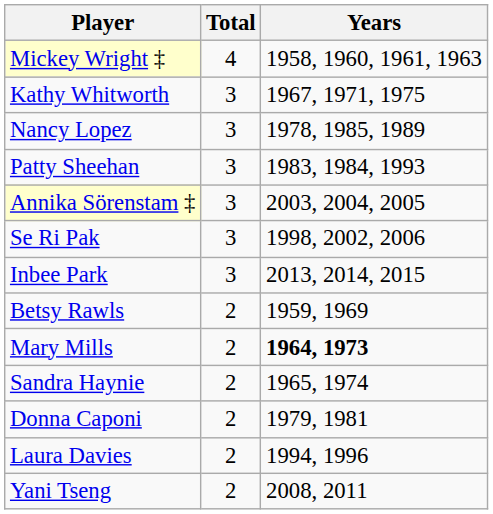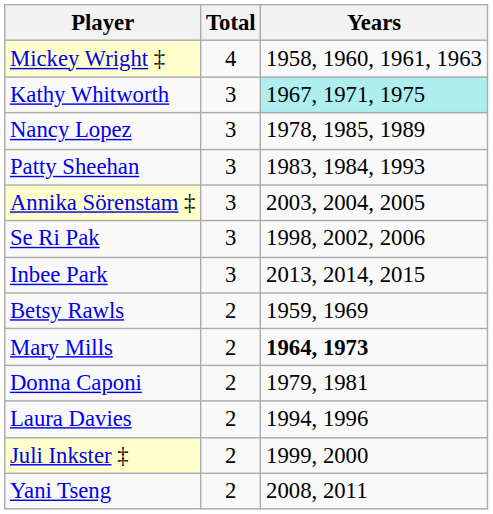Kathy Whitworth | Years: no background -> paleturquoise background
- row: Sandra Haynie | 2 | 1965, 1974
+ row: Juli Inkster ‡ | 2 | 1999, 2000
